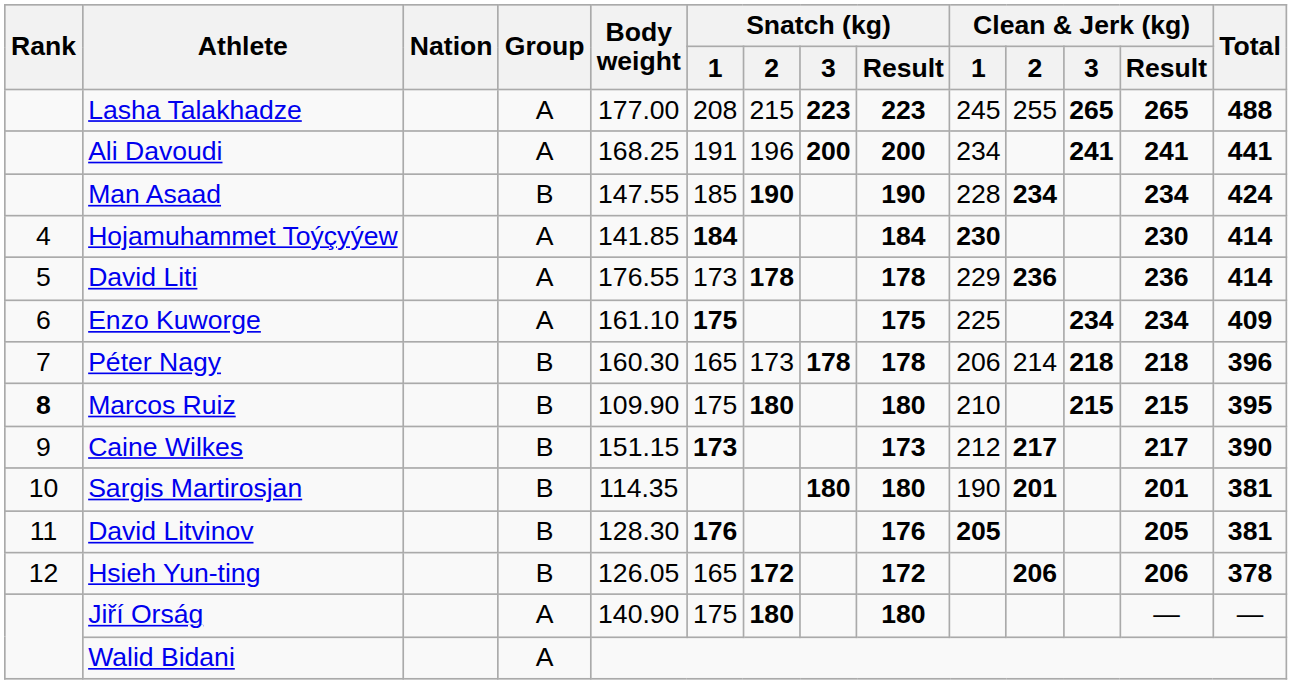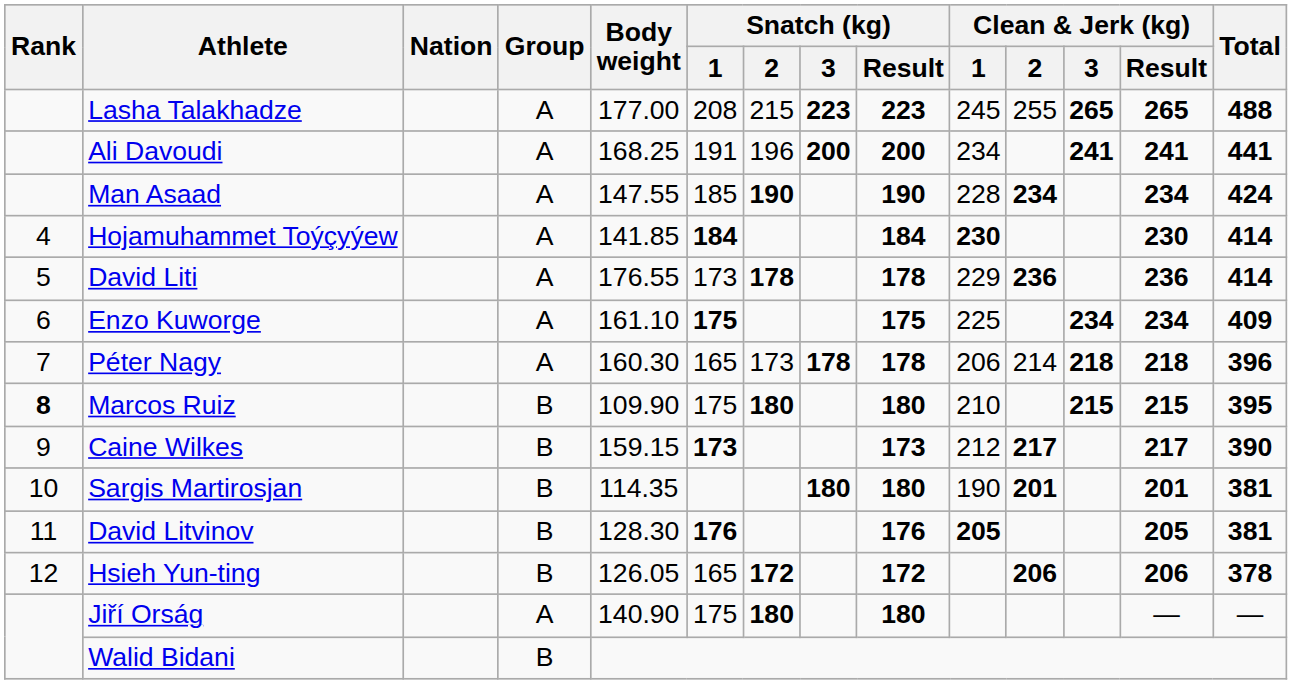Man Asaad | Group: B -> A
Péter Nagy | Group: B -> A
Caine Wilkes | Body weight: 151.15 -> 159.15
Walid Bidani | Group: A -> B
